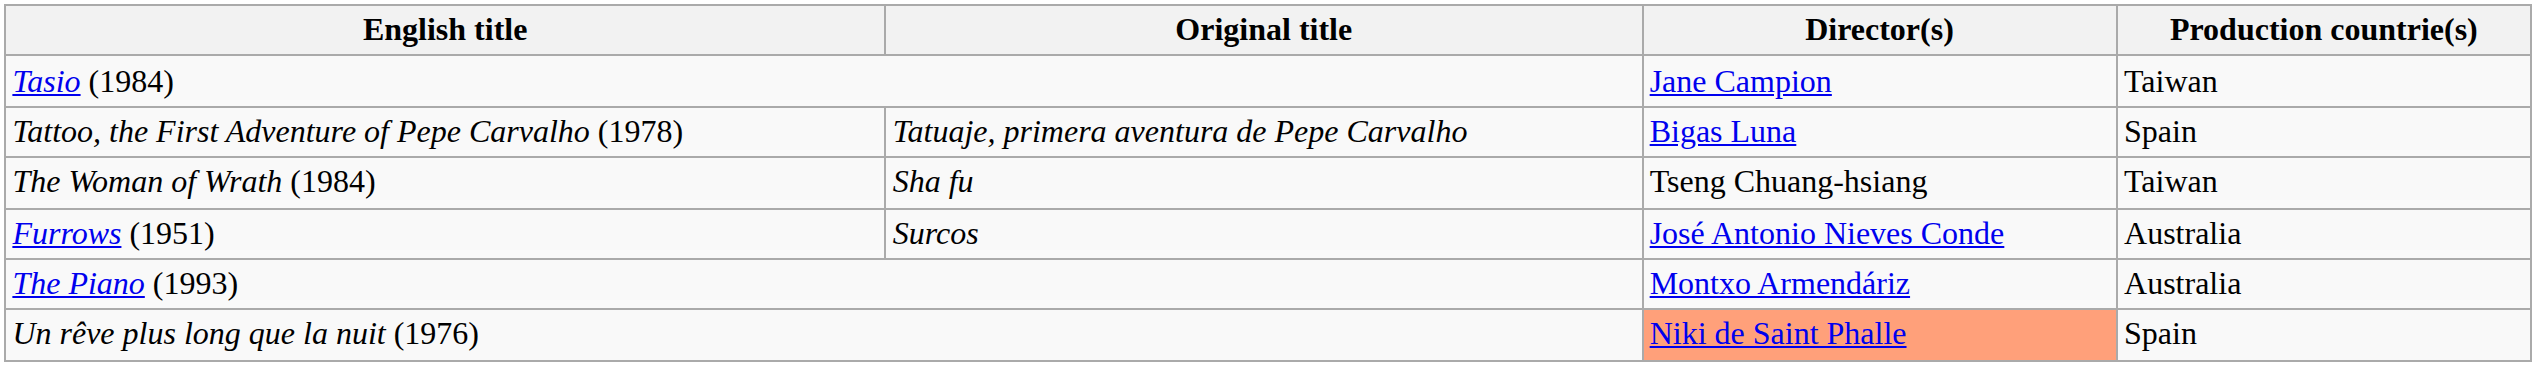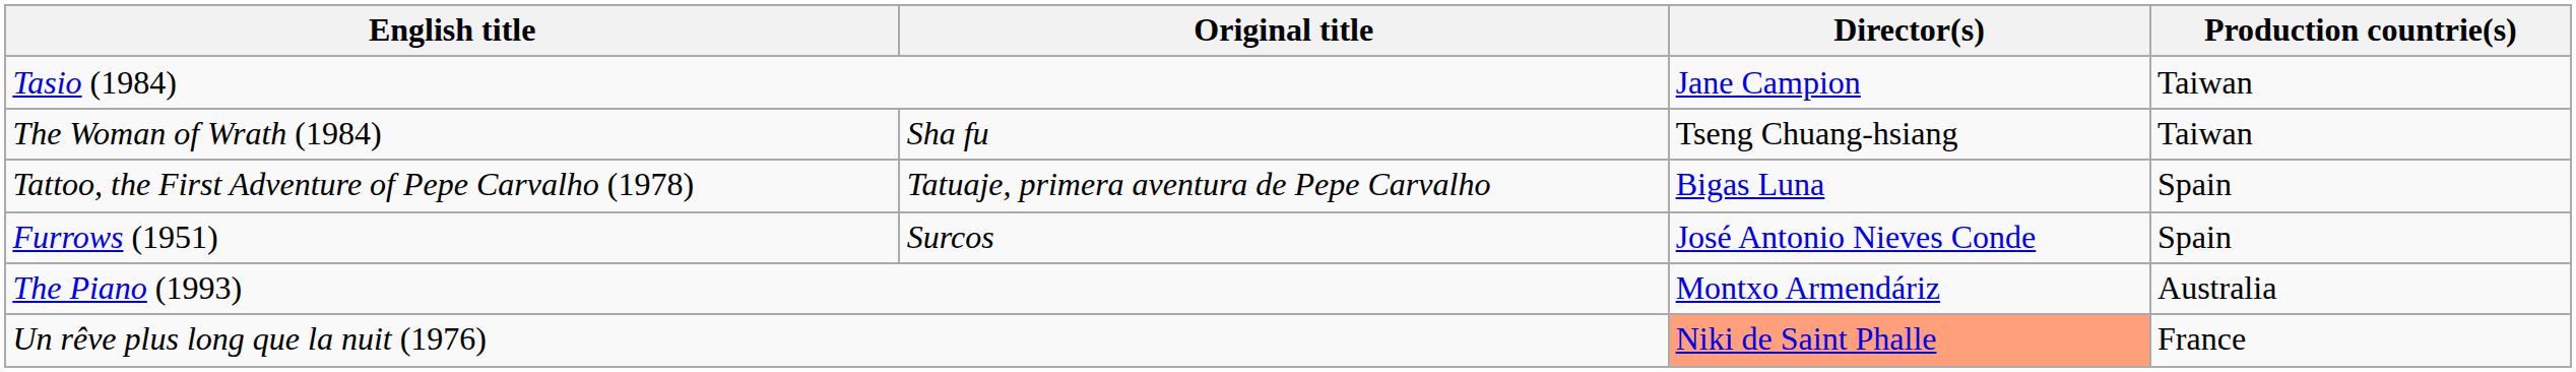rows swapped: Tattoo, the First Adventure of Pepe Carvalho (1978) <-> The Woman of Wrath (1984)
Furrows (1951) | Production countrie(s): Australia -> Spain
Un rêve plus long que la nuit (1976) | Production countrie(s): Spain -> France
